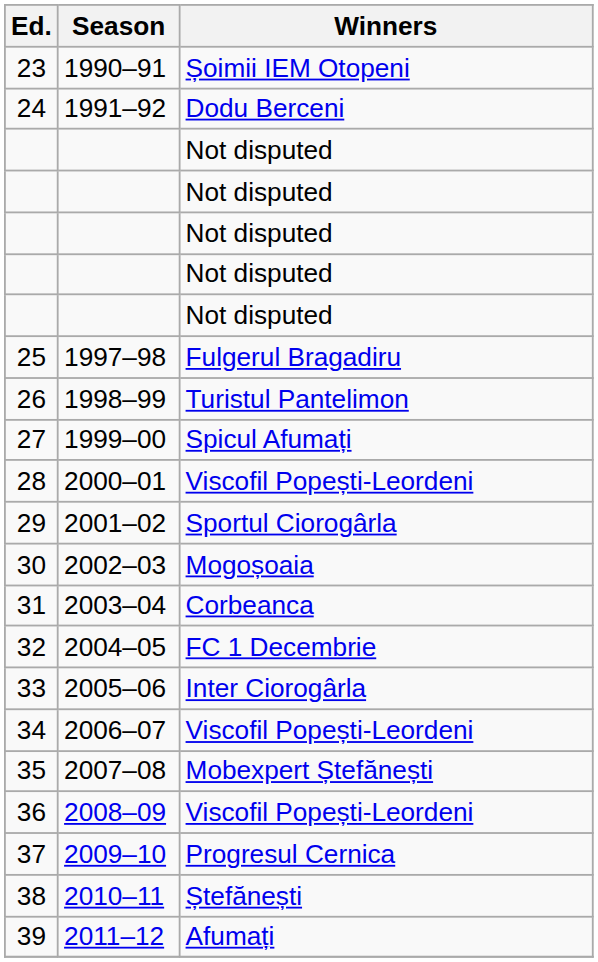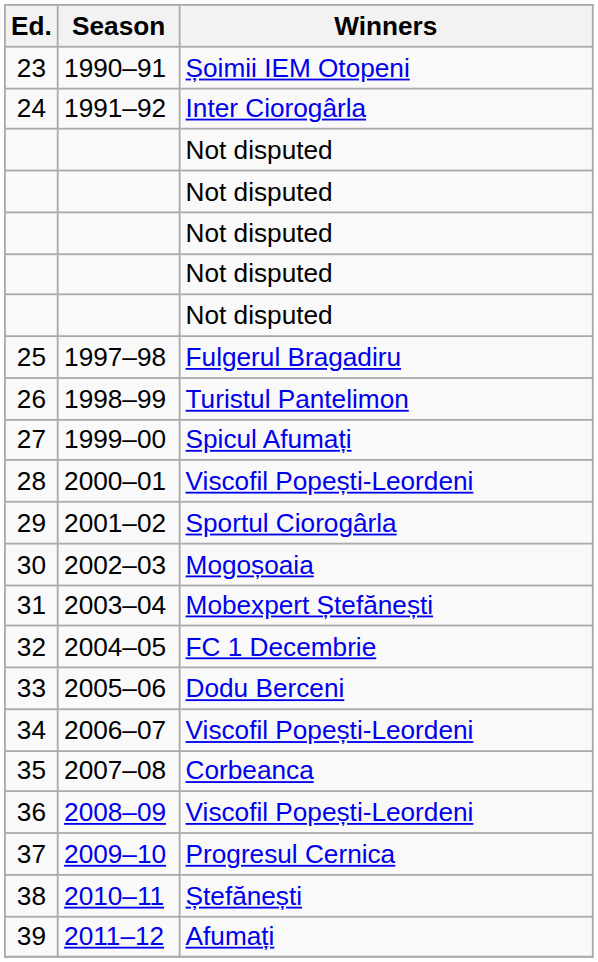24 | Winners: Dodu Berceni -> Inter Ciorogârla
31 | Winners: Corbeanca -> Mobexpert Ștefănești
33 | Winners: Inter Ciorogârla -> Dodu Berceni
35 | Winners: Mobexpert Ștefănești -> Corbeanca
